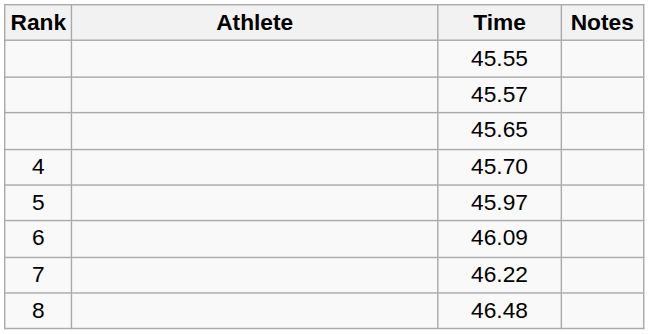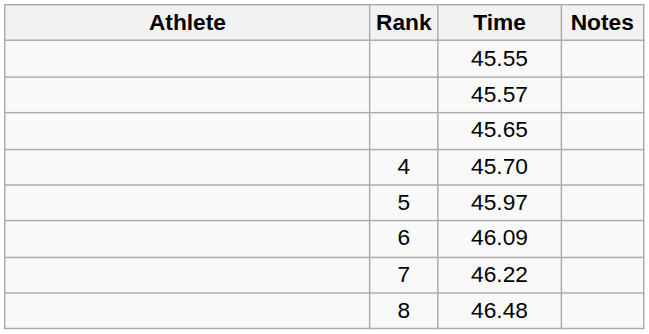columns swapped: Rank <-> Athlete
